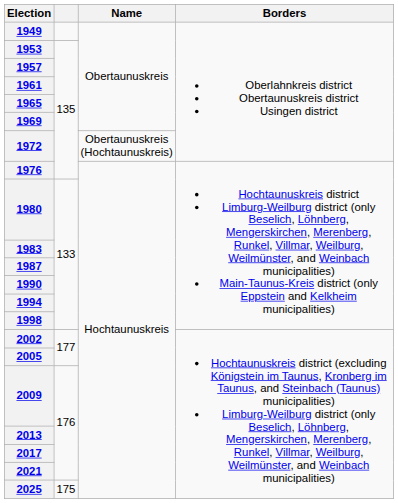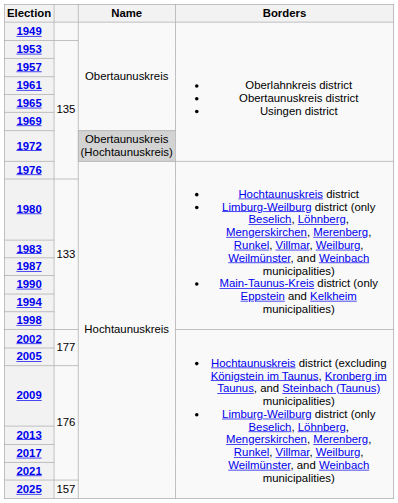1972 | Name: no background -> lightgrey background
2025 | column 2: 175 -> 157
